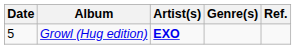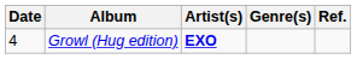Growl (Hug edition) | Date: 5 -> 4
